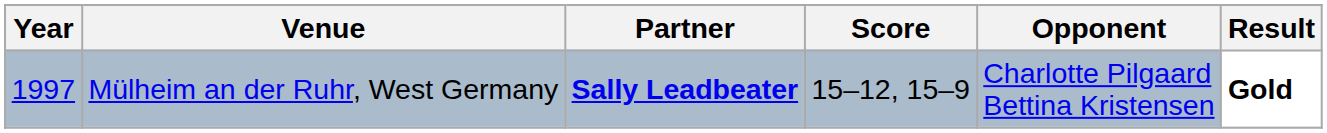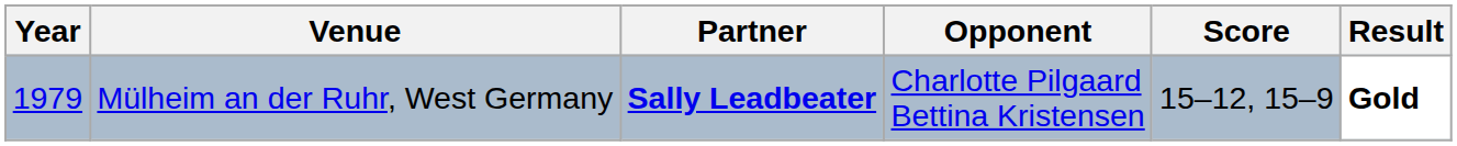columns swapped: Opponent <-> Score
Mülheim an der Ruhr, West Germany | Year: 1997 -> 1979
